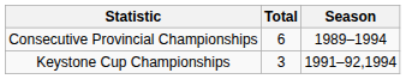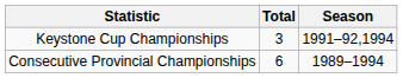rows swapped: Consecutive Provincial Championships <-> Keystone Cup Championships
